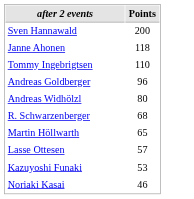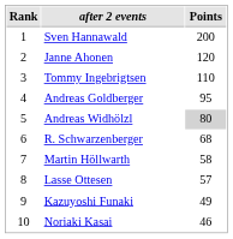+ column: Rank | 1 | 2 | 3 | 4 | 5 | 6 | 7 | 8 | 9 | 10
Janne Ahonen | Points: 118 -> 120
Andreas Goldberger | Points: 96 -> 95
Andreas Widhölzl | Points: no background -> lightgrey background
Martin Höllwarth | Points: 65 -> 58
Kazuyoshi Funaki | Points: 53 -> 49
